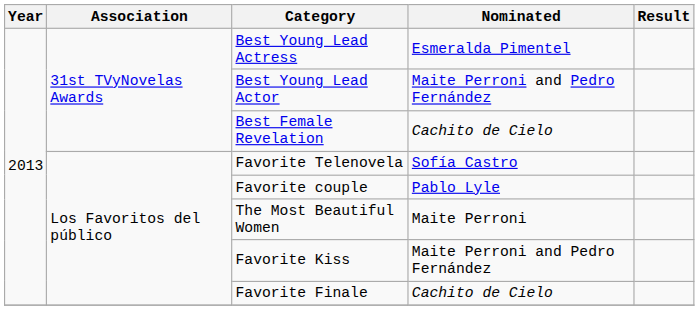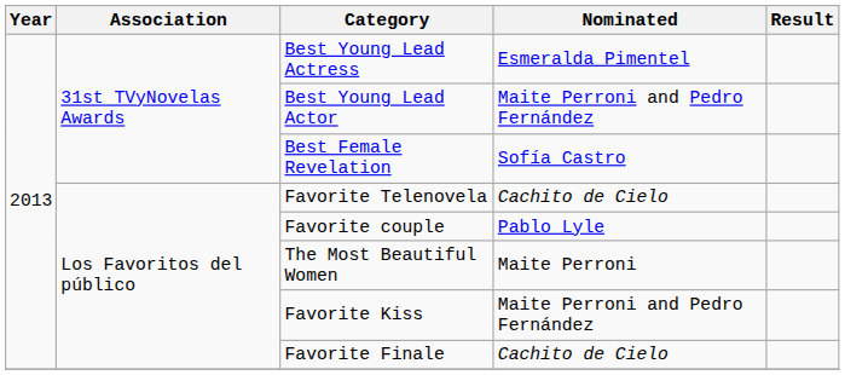Best Female Revelation | Nominated: Cachito de Cielo -> Sofía Castro
Favorite Telenovela | Nominated: Sofía Castro -> Cachito de Cielo
